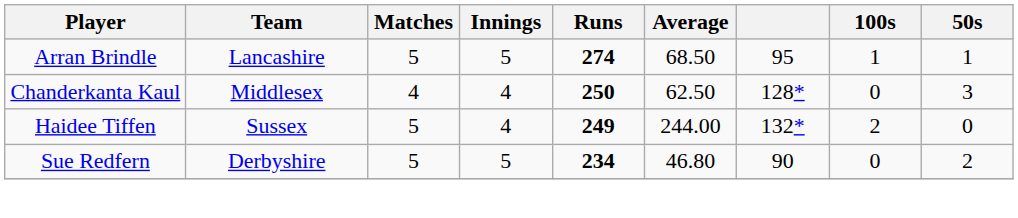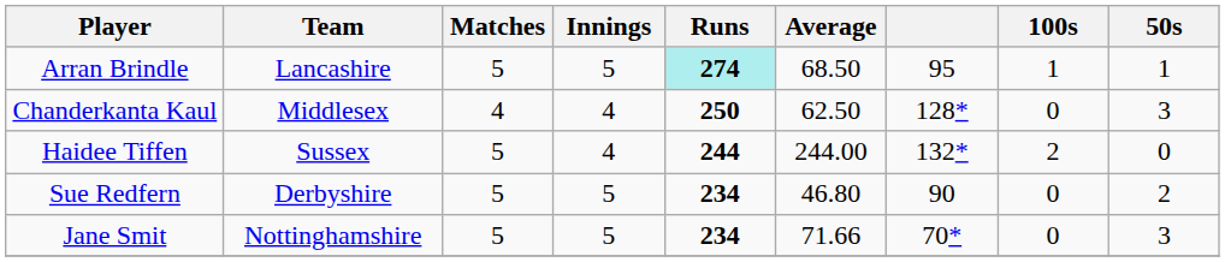Arran Brindle | Runs: no background -> paleturquoise background
Haidee Tiffen | Runs: 249 -> 244
+ row: Jane Smit | Nottinghamshire | 5 | 5 | 234 | 71.66 | 70* | 0 | 3
